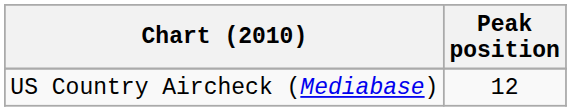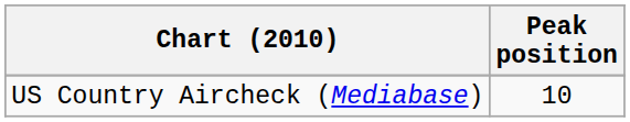US Country Aircheck (Mediabase) | Peak position: 12 -> 10
